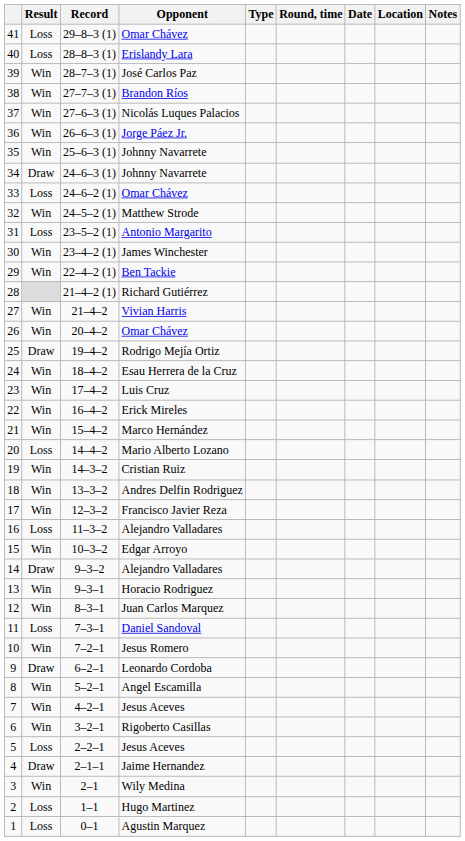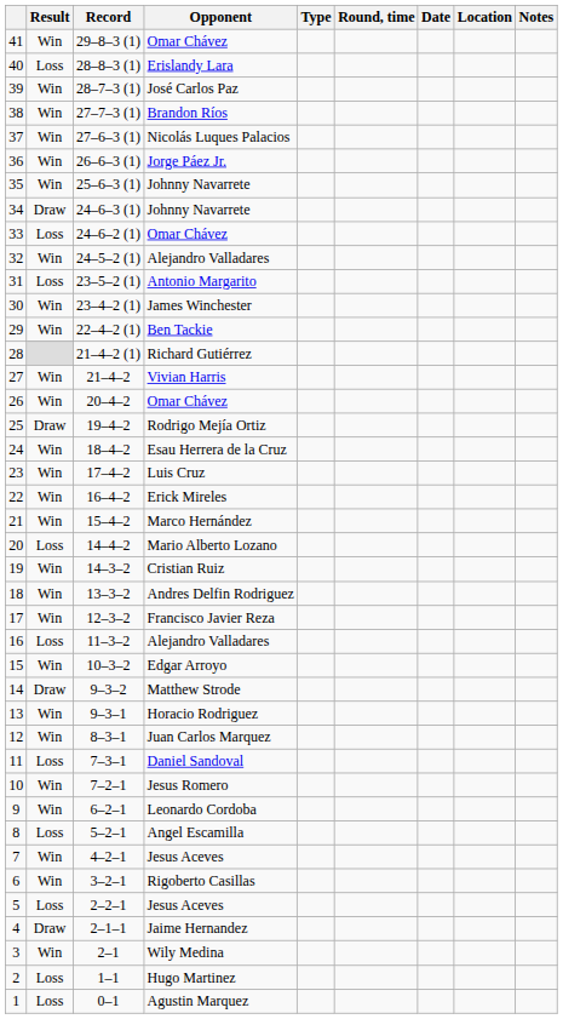41 | Result: Loss -> Win
32 | Opponent: Matthew Strode -> Alejandro Valladares
14 | Opponent: Alejandro Valladares -> Matthew Strode
9 | Result: Draw -> Win
8 | Result: Win -> Loss
